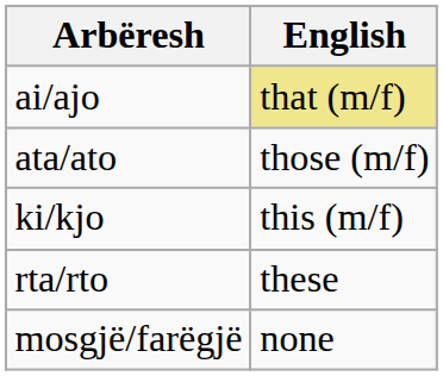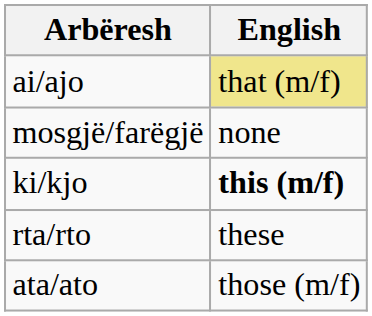rows swapped: ata/ato <-> mosgjë/farëgjë
ki/kjo | English: normal -> bold
